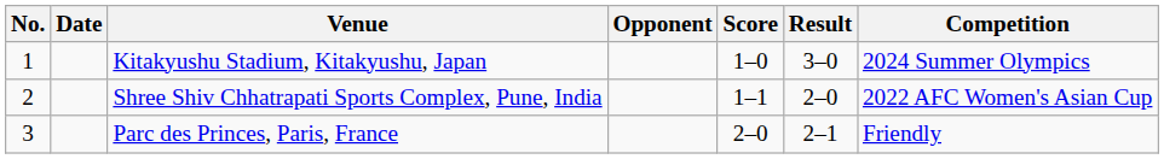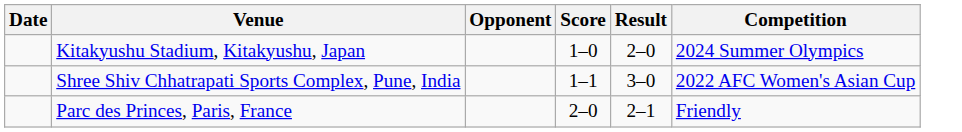- column: No. | 1 | 2 | 3
Kitakyushu Stadium, Kitakyushu, Japan | Result: 3–0 -> 2–0
Shree Shiv Chhatrapati Sports Complex, Pune, India | Result: 2–0 -> 3–0
